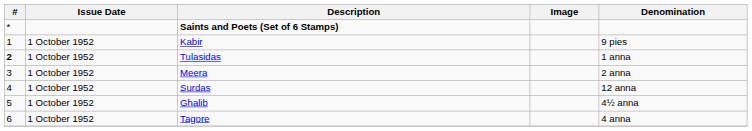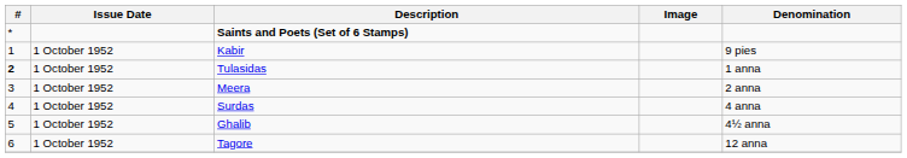Surdas | Denomination: 12 anna -> 4 anna
Tagore | Denomination: 4 anna -> 12 anna
